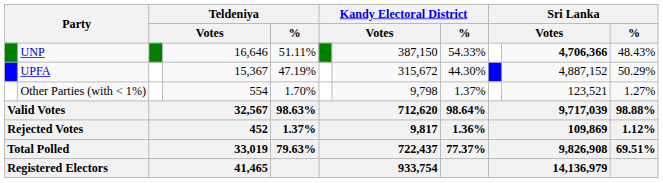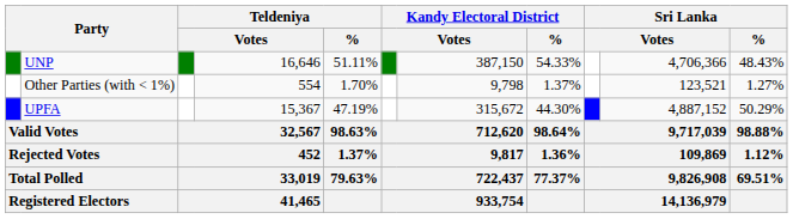UNP | column 10: bold -> normal
rows swapped: UPFA <-> Other Parties (with < 1%)
